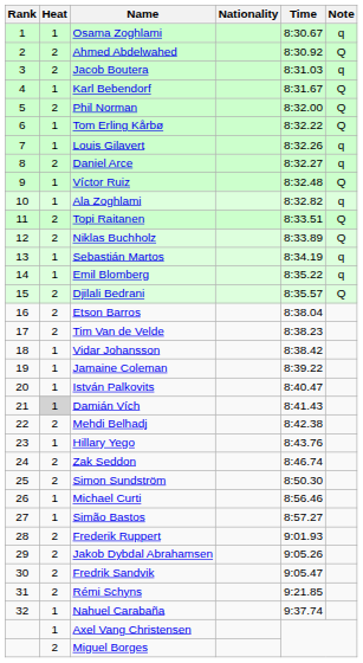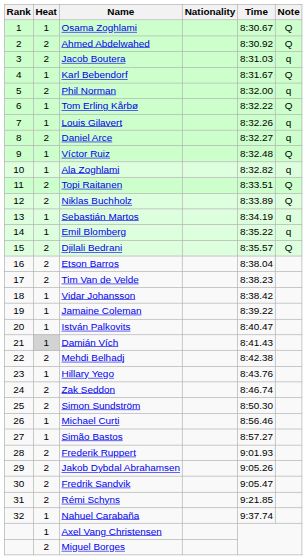Osama Zoghlami | Note: q -> Q
Phil Norman | Note: Q -> q
